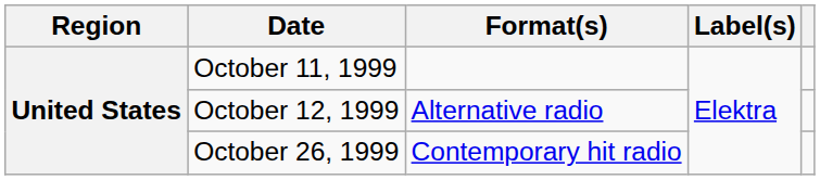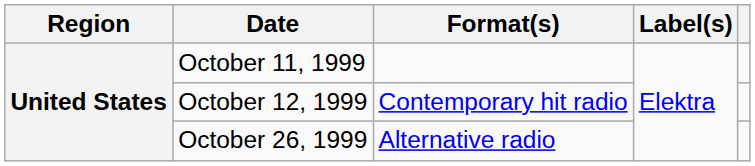October 12, 1999 | Format(s): Alternative radio -> Contemporary hit radio
October 26, 1999 | Format(s): Contemporary hit radio -> Alternative radio
